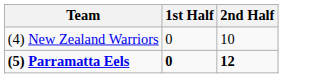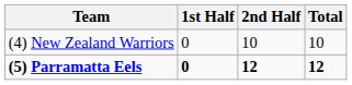+ column: Total | 10 | 12
